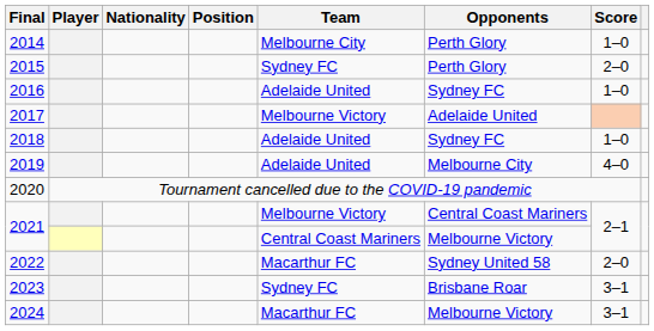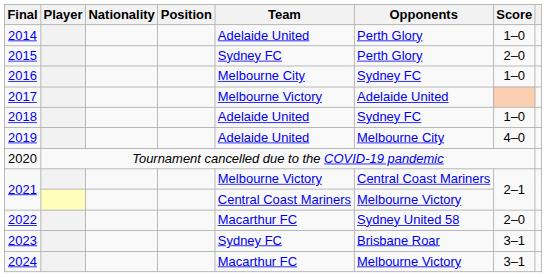2014 | Team: Melbourne City -> Adelaide United
2016 | Team: Adelaide United -> Melbourne City
